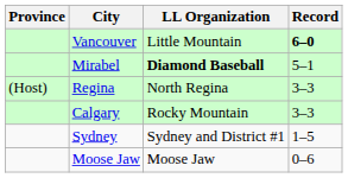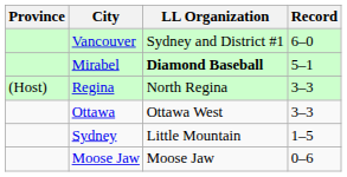Vancouver | LL Organization: Little Mountain -> Sydney and District #1
Vancouver | Record: bold -> normal
- row: Calgary | Rocky Mountain | 3–3
+ row: Ottawa | Ottawa West | 3–3
Sydney | LL Organization: Sydney and District #1 -> Little Mountain
